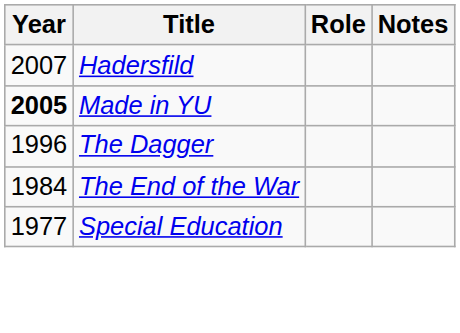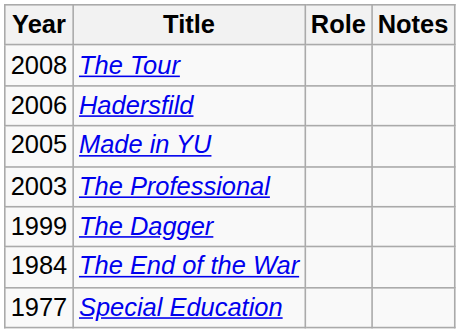+ row: 2008 | The Tour
Hadersfild | Year: 2007 -> 2006
Made in YU | Year: bold -> normal
+ row: 2003 | The Professional
The Dagger | Year: 1996 -> 1999
